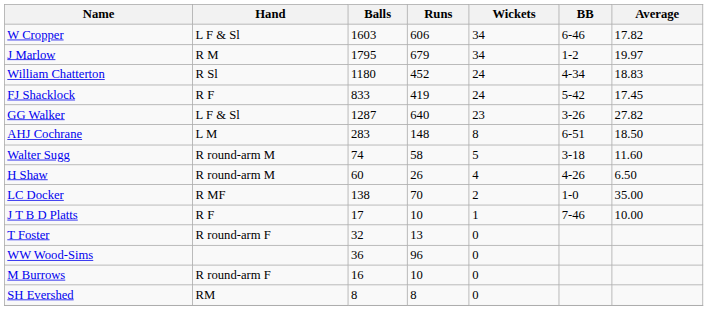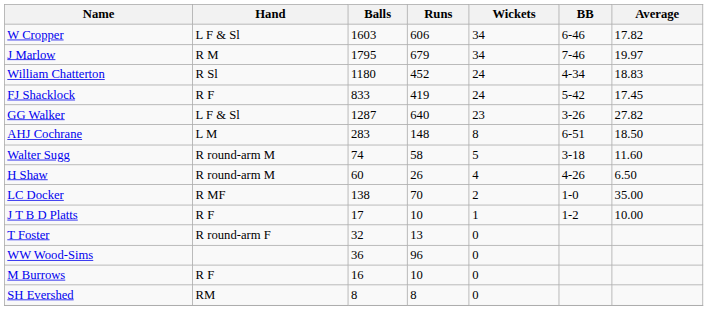J Marlow | BB: 1-2 -> 7-46
J T B D Platts | BB: 7-46 -> 1-2
M Burrows | Hand: R round-arm F -> R F
